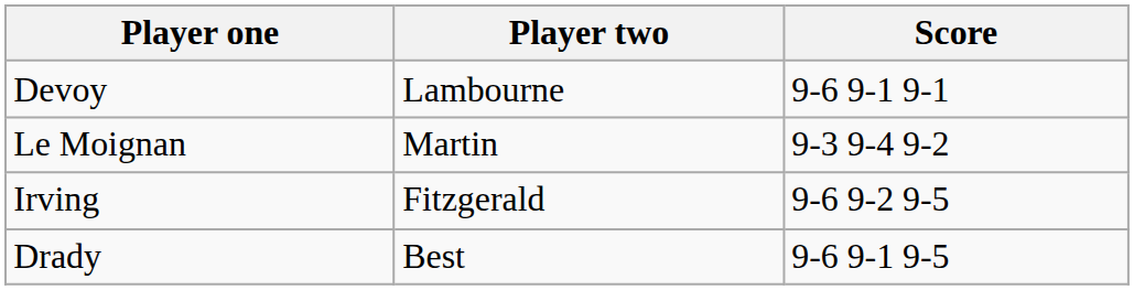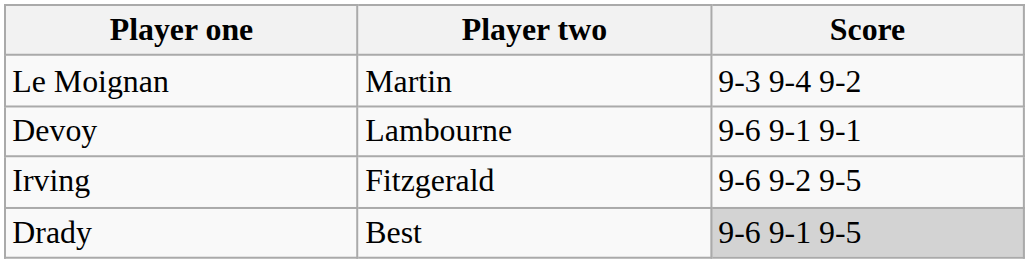rows swapped: Devoy <-> Le Moignan
Drady | Score: no background -> lightgrey background
